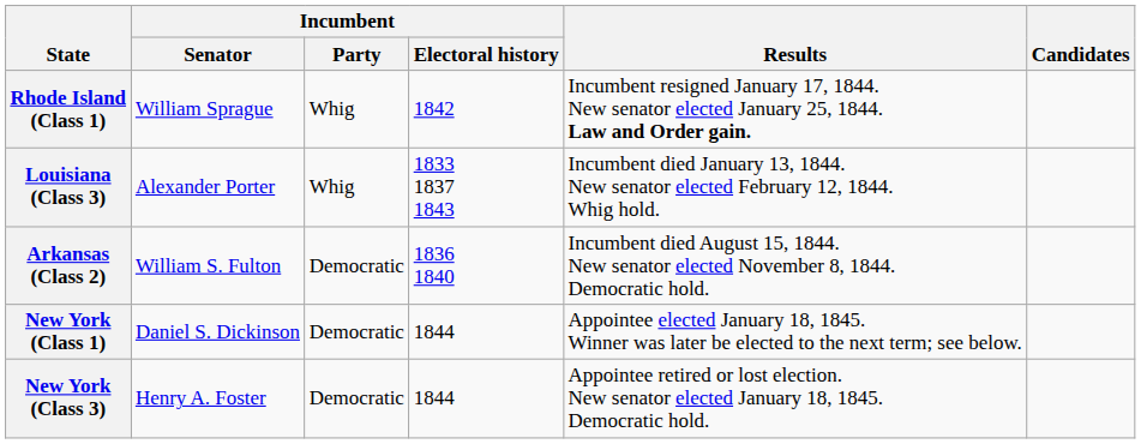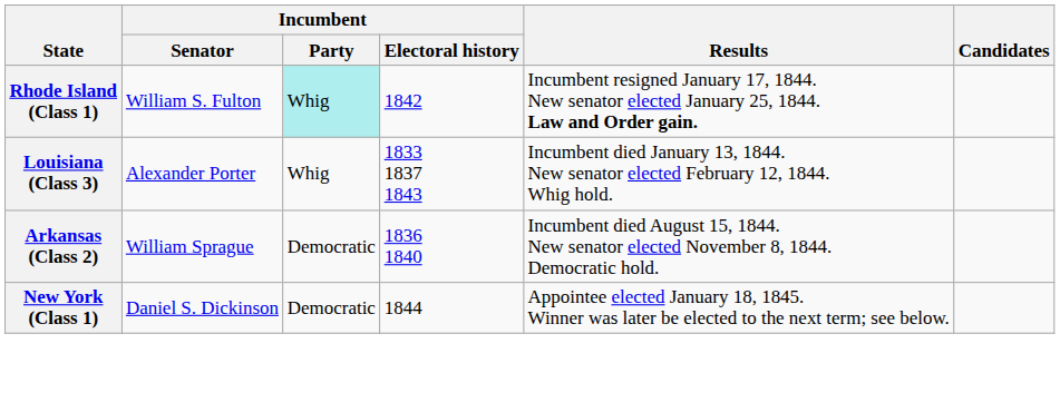Rhode Island (Class 1) | Incumbent / Senator: William Sprague -> William S. Fulton
Rhode Island (Class 1) | Incumbent / Party: no background -> paleturquoise background
Arkansas (Class 2) | Incumbent / Senator: William S. Fulton -> William Sprague
- row: New York (Class 3) | Henry A. Foster | Democratic | 1844 | Appointee retired or lost election. New senator elected January 18, 1845. Democratic hold.
